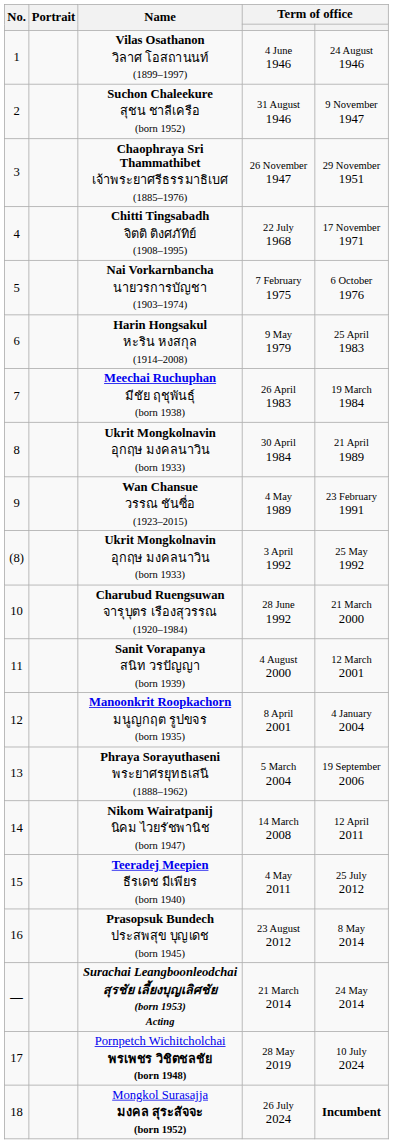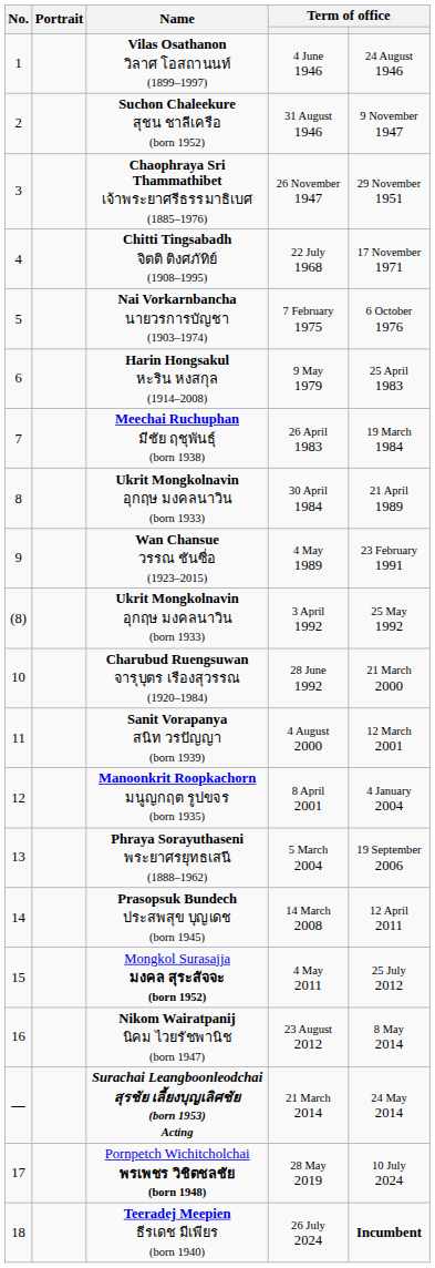14 March 2008 | Name: Nikom Wairatpanij นิคม ไวยรัชพานิช (born 1947) -> Prasopsuk Bundech ประสพสุข บุญเดช (born 1945)
4 May 2011 | Name: Teeradej Meepien ธีรเดช มีเพียร (born 1940) -> Mongkol Surasajja มงคล สุระสัจจะ (born 1952)
23 August 2012 | Name: Prasopsuk Bundech ประสพสุข บุญเดช (born 1945) -> Nikom Wairatpanij นิคม ไวยรัชพานิช (born 1947)
26 July 2024 | Name: Mongkol Surasajja มงคล สุระสัจจะ (born 1952) -> Teeradej Meepien ธีรเดช มีเพียร (born 1940)
